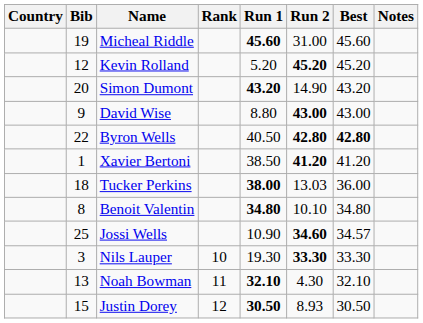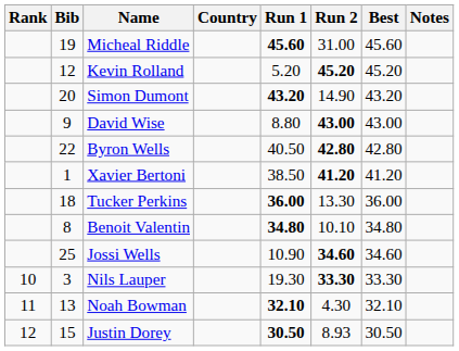columns swapped: Rank <-> Country
Byron Wells | Best: bold -> normal
Tucker Perkins | Run 1: 38.00 -> 36.00
Tucker Perkins | Run 2: 13.03 -> 13.30
Jossi Wells | Best: 34.57 -> 34.60
